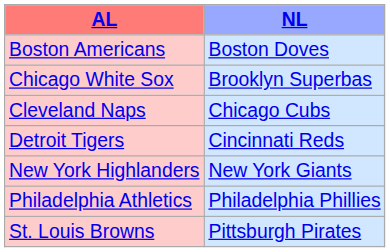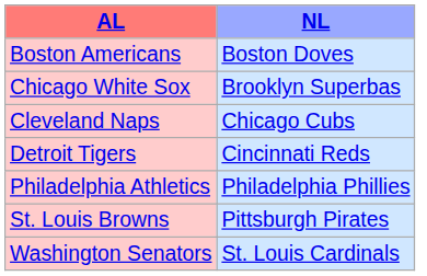- row: New York Highlanders | New York Giants
+ row: Washington Senators | St. Louis Cardinals
